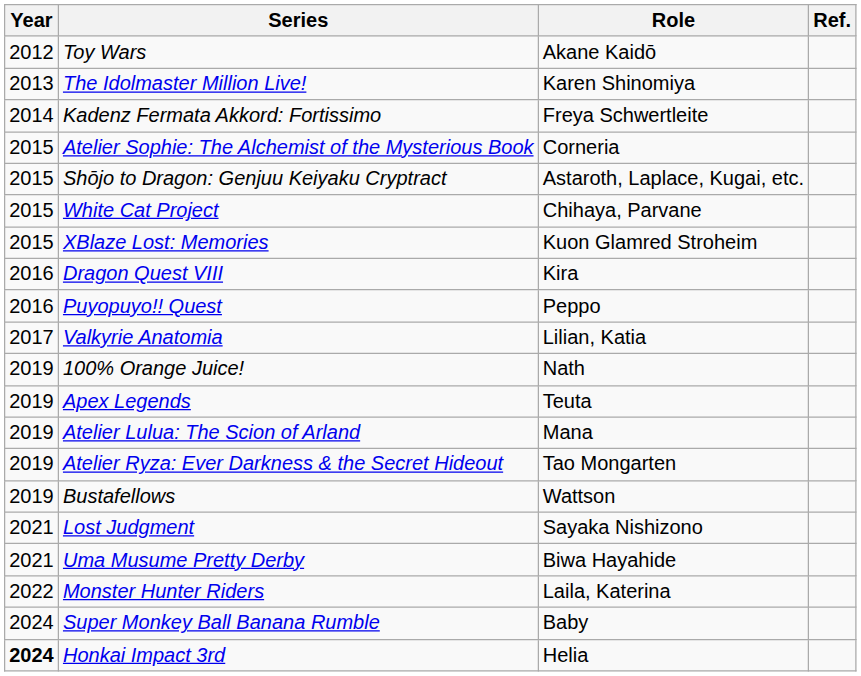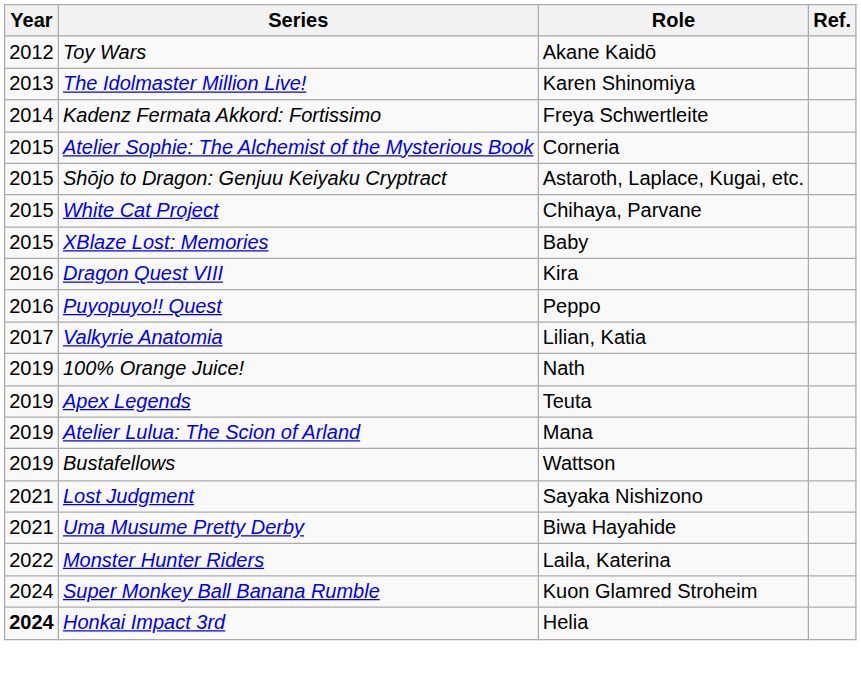XBlaze Lost: Memories | Role: Kuon Glamred Stroheim -> Baby
- row: 2019 | Atelier Ryza: Ever Darkness & the Secret Hideout | Tao Mongarten
Super Monkey Ball Banana Rumble | Role: Baby -> Kuon Glamred Stroheim
